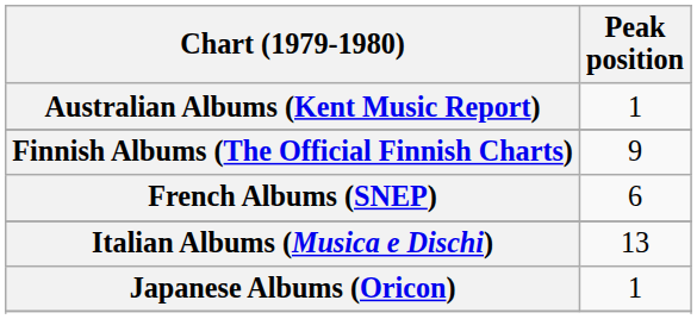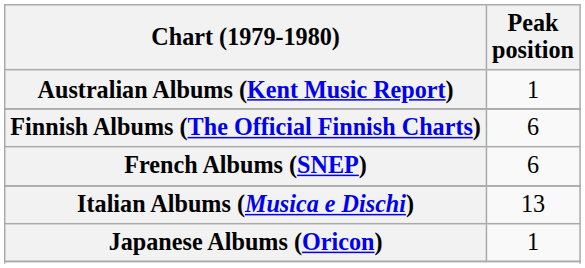Finnish Albums (The Official Finnish Charts) | Peak position: 9 -> 6
